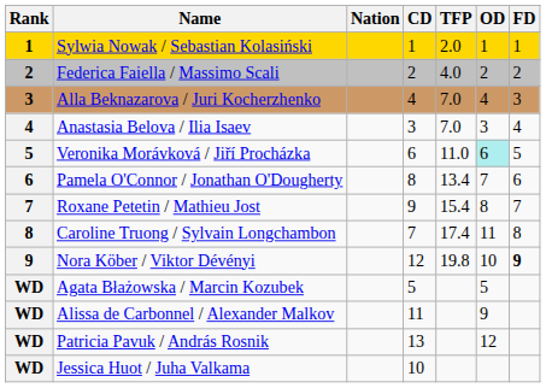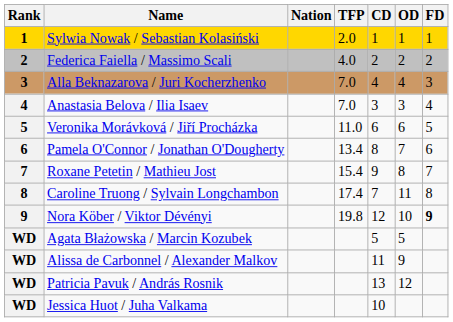columns swapped: TFP <-> CD
Veronika Morávková / Jiří Procházka | OD: paleturquoise background -> no background
